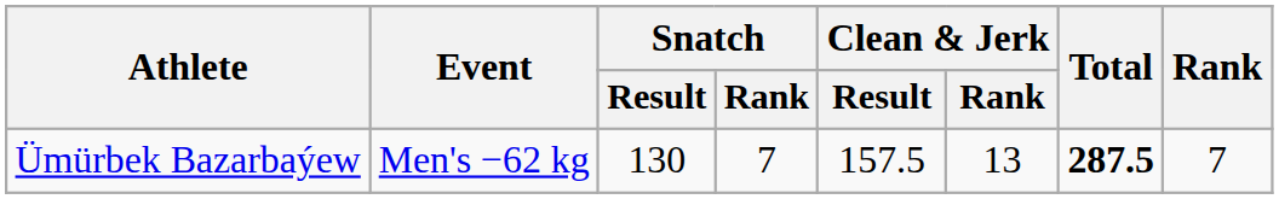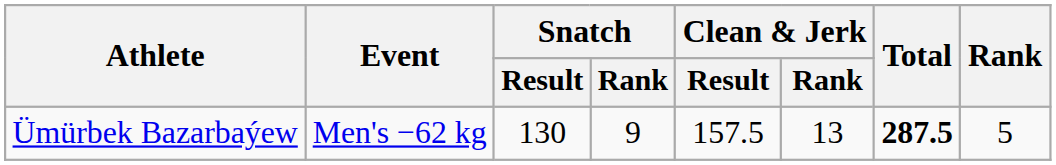Ümürbek Bazarbaýew | Snatch / Rank: 7 -> 9
Ümürbek Bazarbaýew | Rank: 7 -> 5
